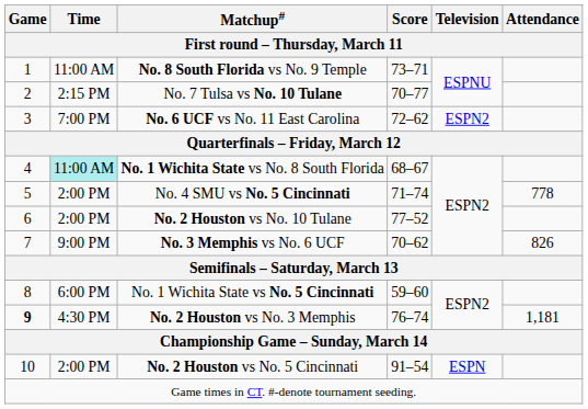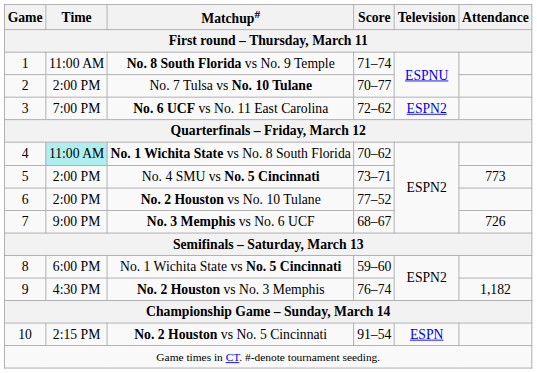No. 8 South Florida vs No. 9 Temple | Score: 73–71 -> 71–74
No. 7 Tulsa vs No. 10 Tulane | Time: 2:15 PM -> 2:00 PM
No. 1 Wichita State vs No. 8 South Florida | Score: 68–67 -> 70–62
No. 4 SMU vs No. 5 Cincinnati | Score: 71–74 -> 73–71
No. 4 SMU vs No. 5 Cincinnati | Attendance: 778 -> 773
No. 3 Memphis vs No. 6 UCF | Score: 70–62 -> 68–67
No. 3 Memphis vs No. 6 UCF | Attendance: 826 -> 726
No. 2 Houston vs No. 3 Memphis | Game: bold -> normal
No. 2 Houston vs No. 3 Memphis | Attendance: 1,181 -> 1,182
No. 2 Houston vs No. 5 Cincinnati | Time: 2:00 PM -> 2:15 PM
